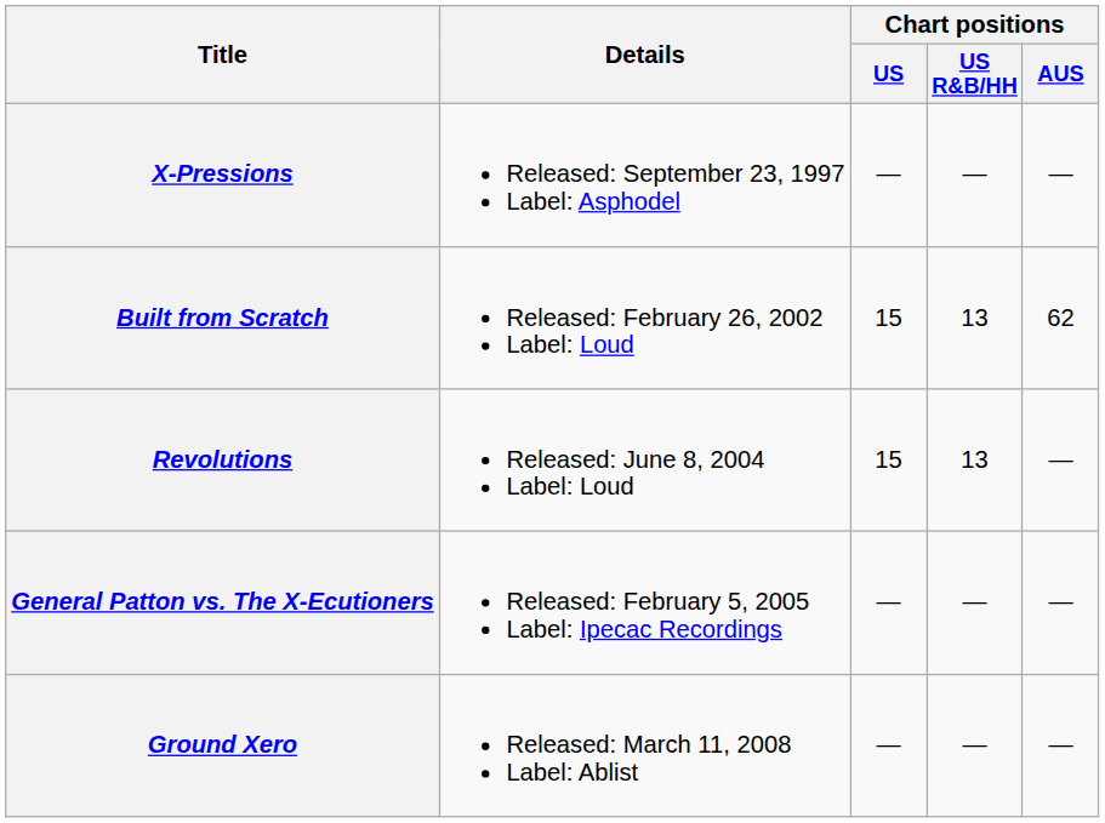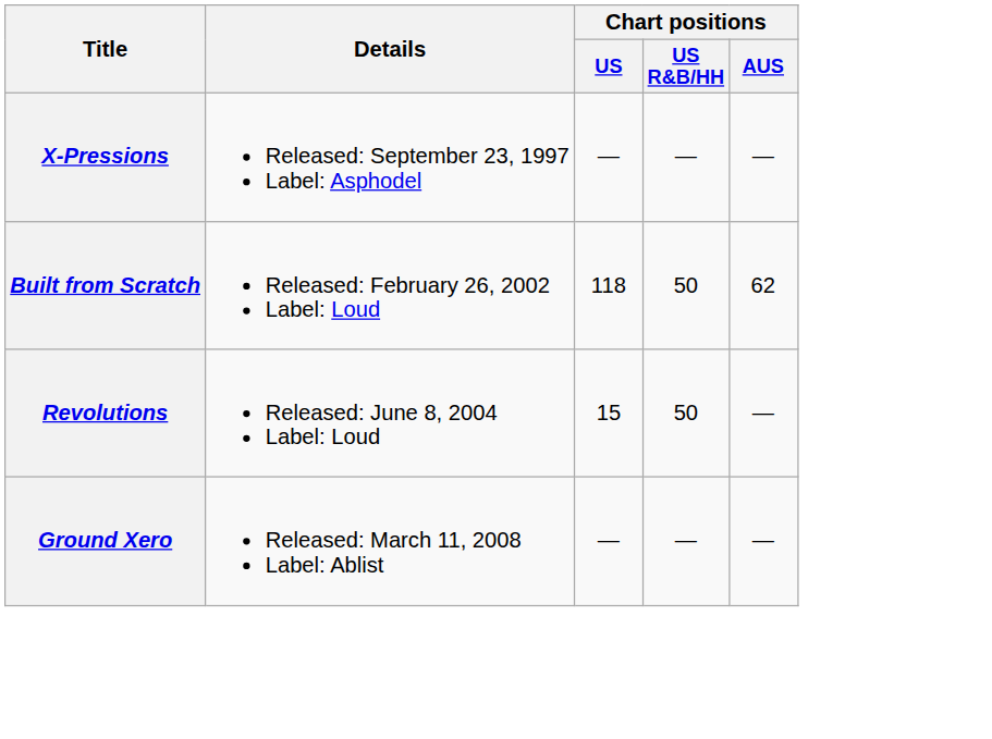Built from Scratch | Chart positions / US: 15 -> 118
Built from Scratch | Chart positions / US R&B/HH: 13 -> 50
Revolutions | Chart positions / US R&B/HH: 13 -> 50
- row: General Patton vs. The X-Ecutioners | Released: February 5, 2005 Label: Ipecac Recordings | — | — | —
